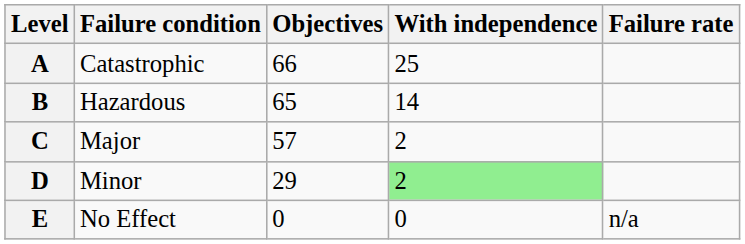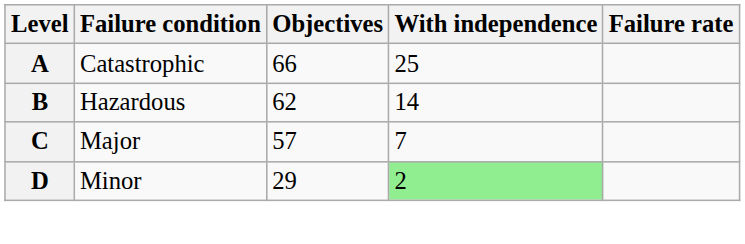B | Objectives: 65 -> 62
C | With independence: 2 -> 7
- row: E | No Effect | 0 | 0 | n/a
